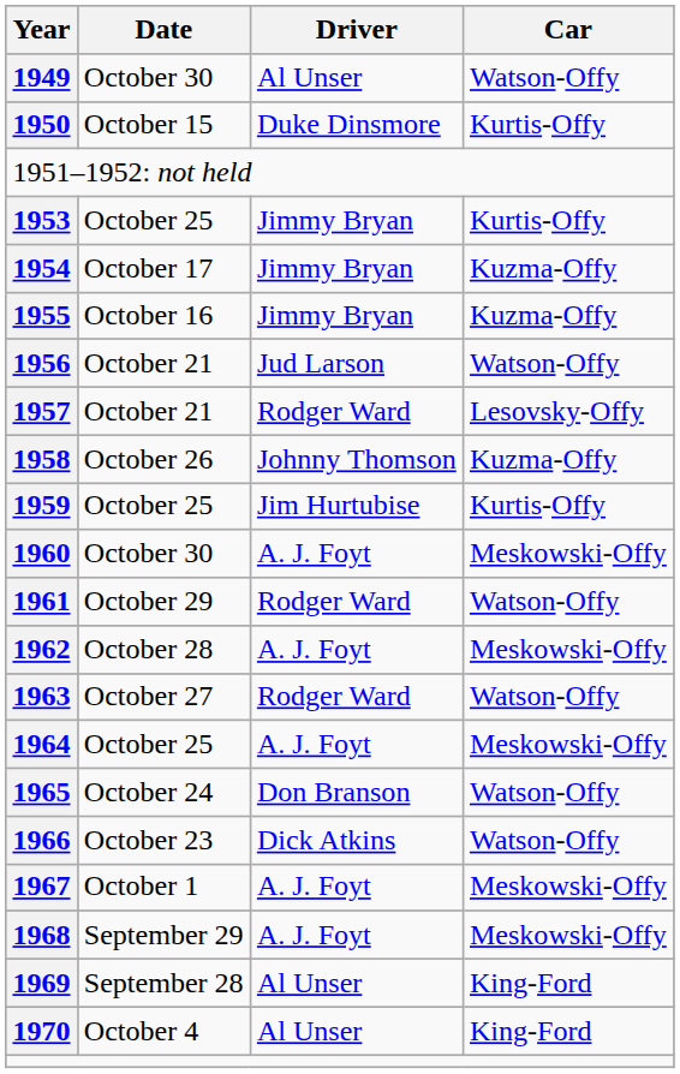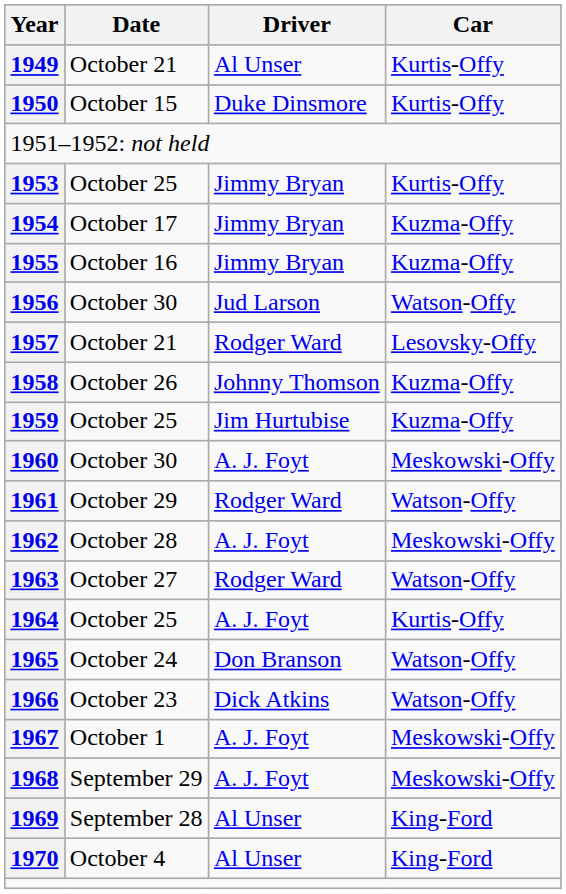1949 | Date: October 30 -> October 21
1949 | Car: Watson-Offy -> Kurtis-Offy
1956 | Date: October 21 -> October 30
1959 | Car: Kurtis-Offy -> Kuzma-Offy
1964 | Car: Meskowski-Offy -> Kurtis-Offy
